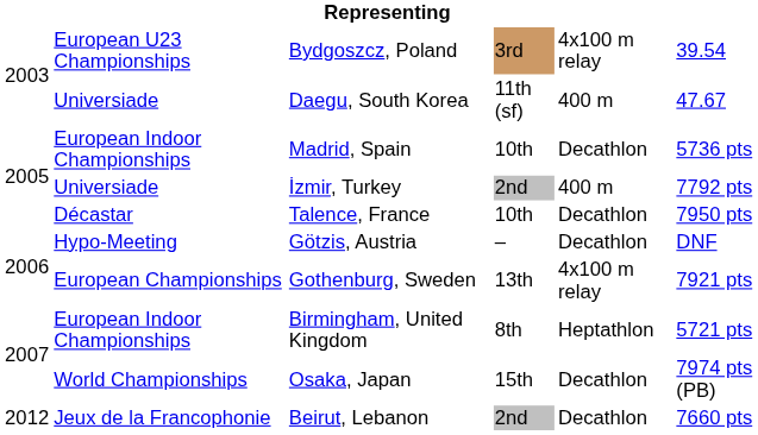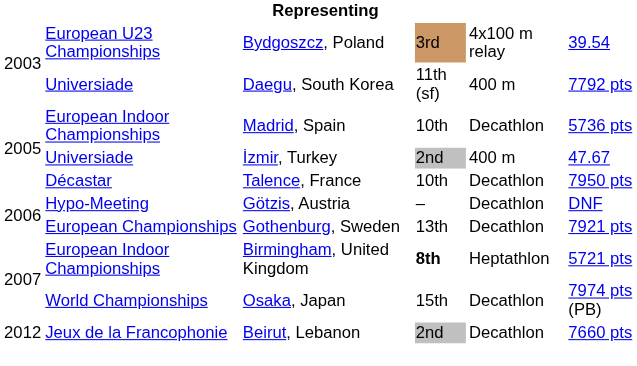Daegu, South Korea | column 6: 47.67 -> 7792 pts
İzmir, Turkey | column 6: 7792 pts -> 47.67
Gothenburg, Sweden | column 5: 4x100 m relay -> Decathlon
Birmingham, United Kingdom | column 4: normal -> bold
